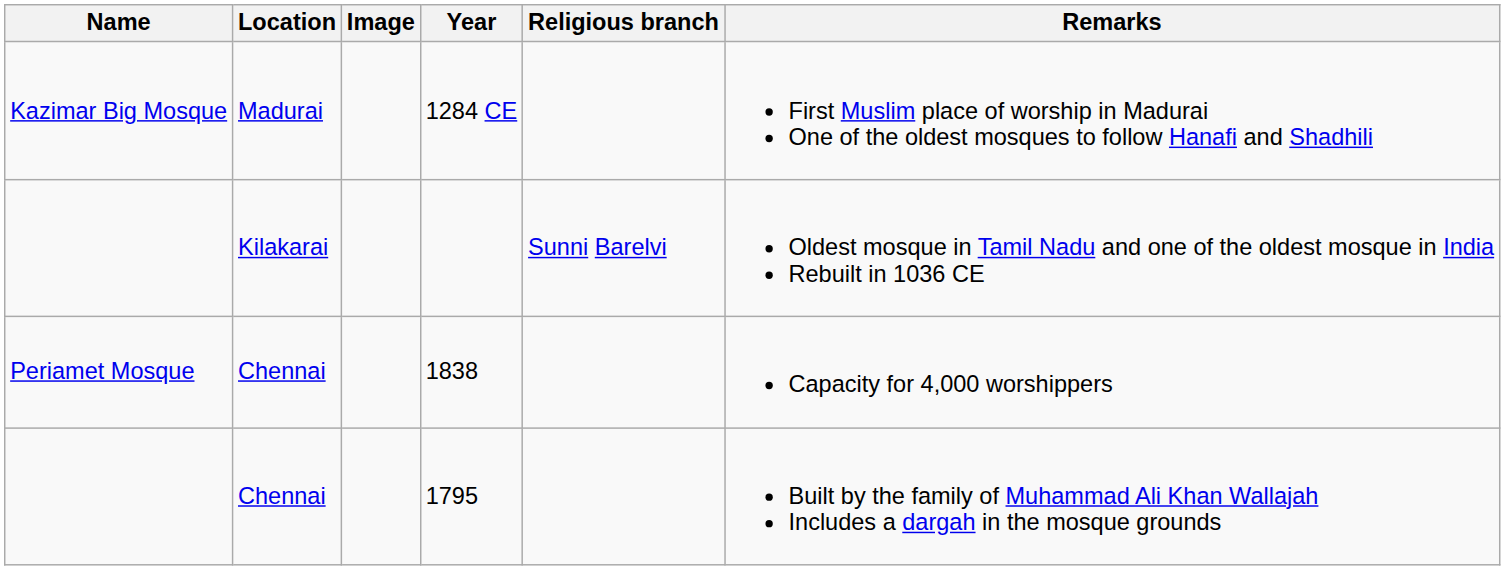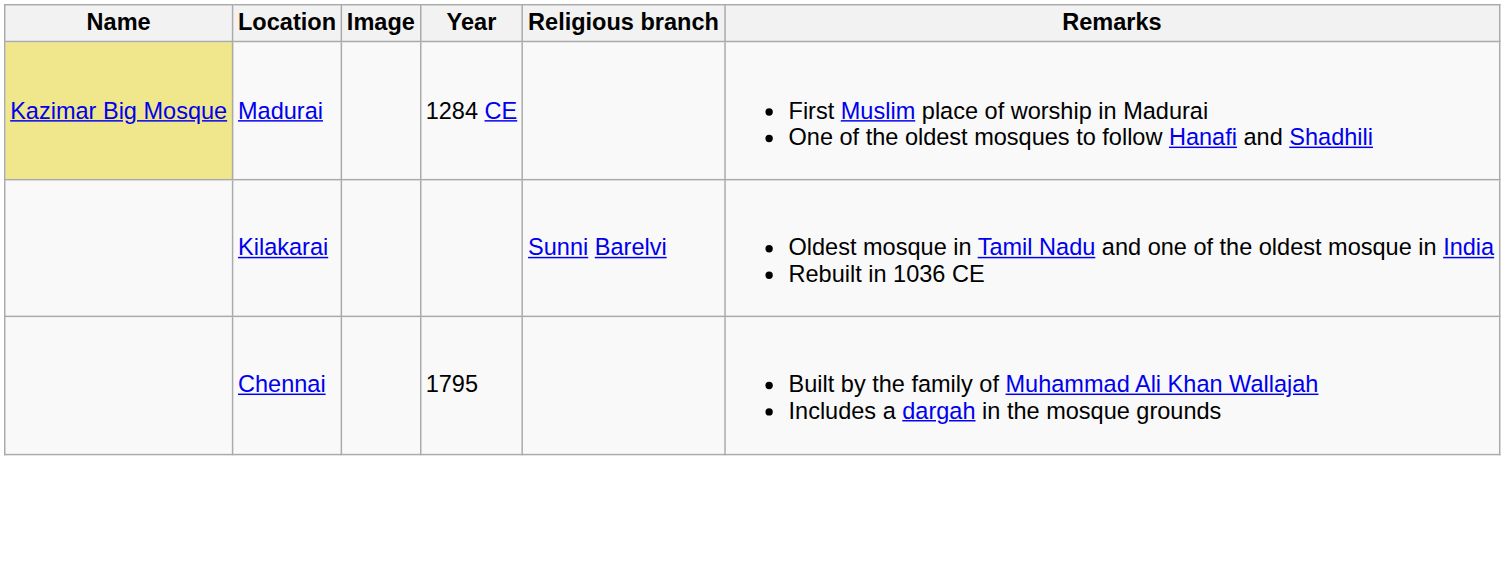1284 CE | Name: no background -> khaki background
- row: Periamet Mosque | Chennai | 1838 | Capacity for 4,000 worshippers
